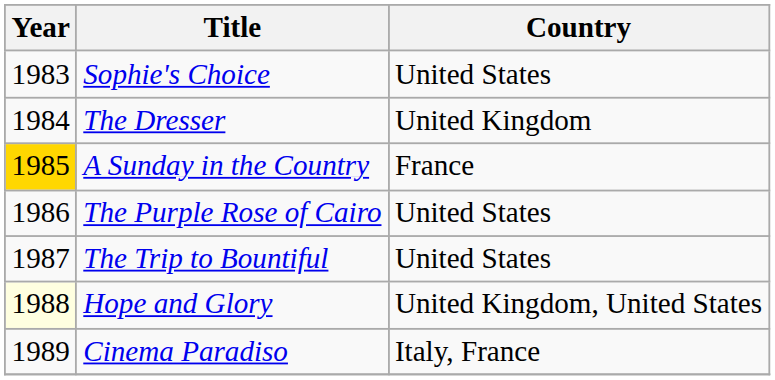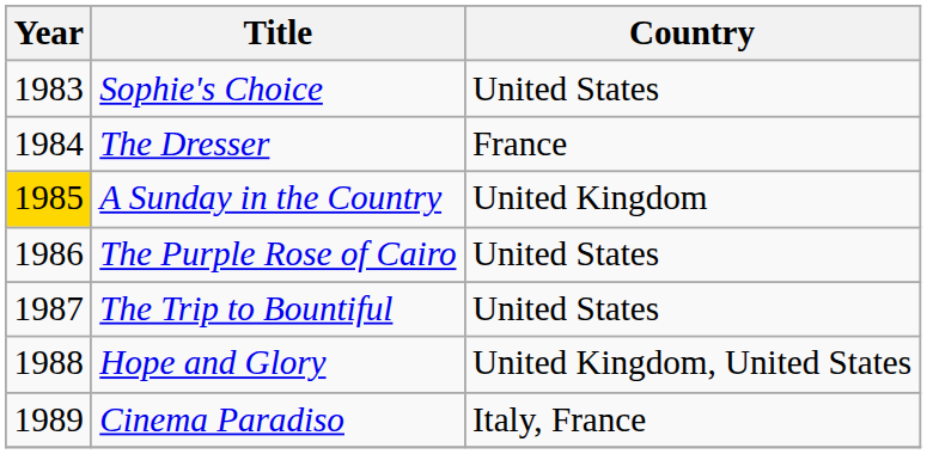The Dresser | Country: United Kingdom -> France
A Sunday in the Country | Country: France -> United Kingdom
Hope and Glory | Year: lightyellow background -> no background
